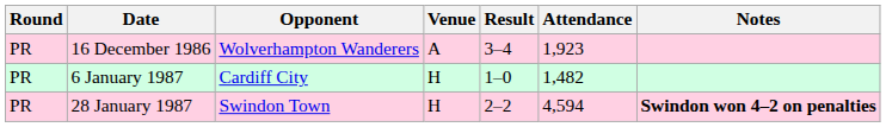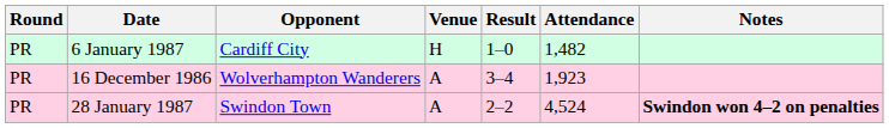rows swapped: 16 December 1986 <-> 6 January 1987
28 January 1987 | Venue: H -> A
28 January 1987 | Attendance: 4,594 -> 4,524
